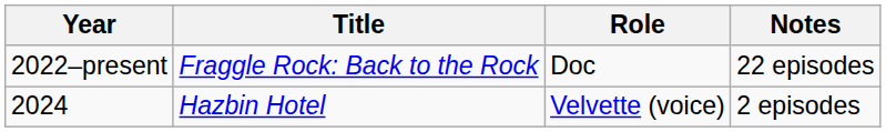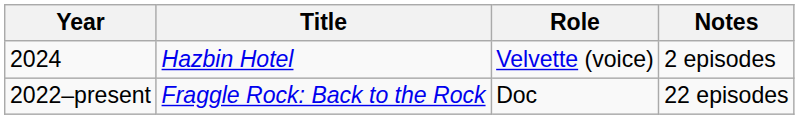rows swapped: 2022–present <-> 2024
